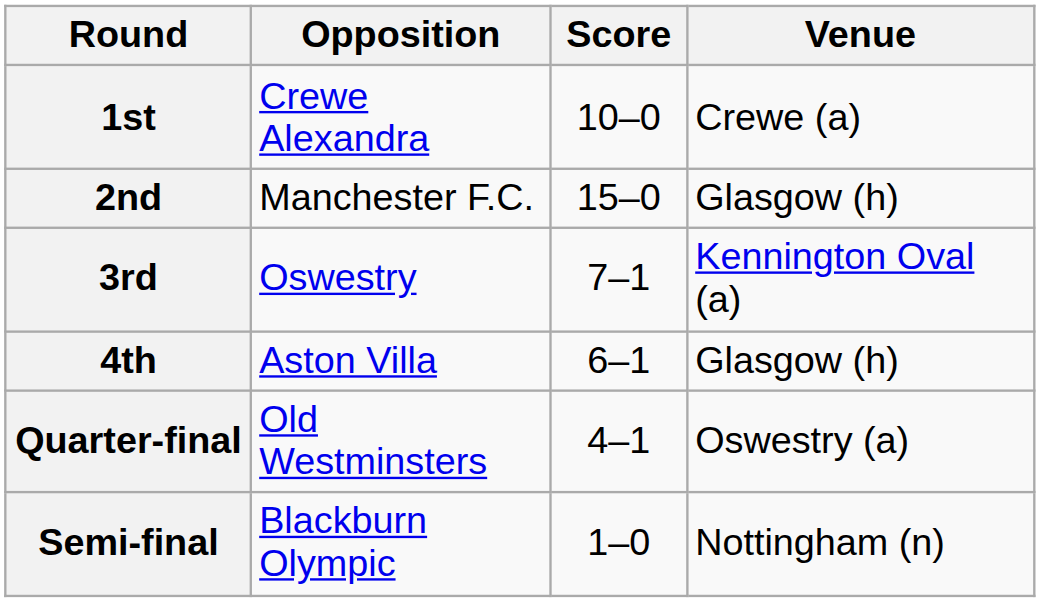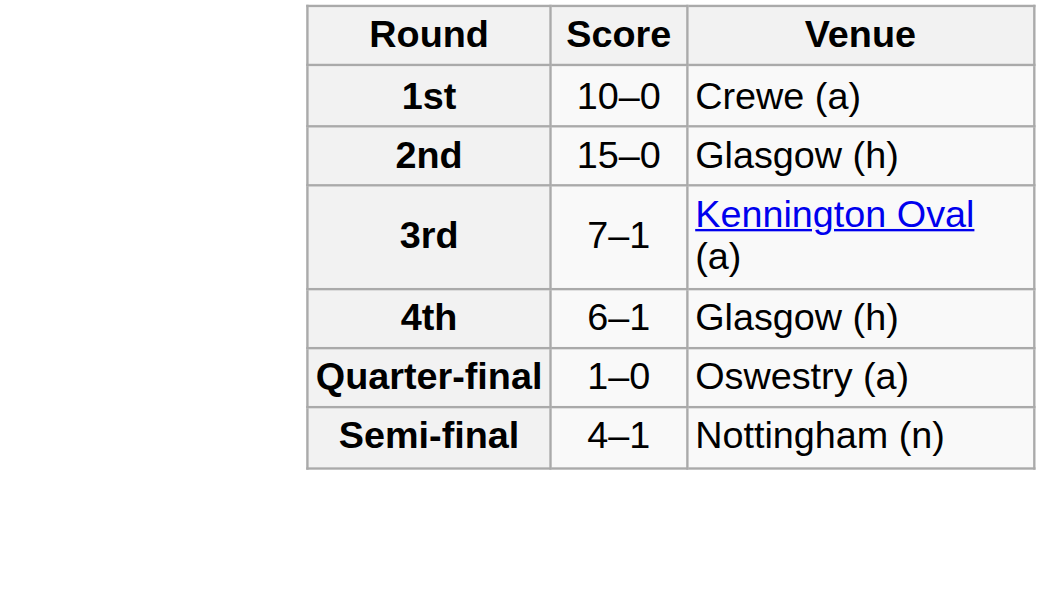- column: Opposition | Crewe Alexandra | Manchester F.C. | Oswestry | Aston Villa | Old Westminsters | Blackburn Olympic
Quarter-final | Score: 4–1 -> 1–0
Semi-final | Score: 1–0 -> 4–1
